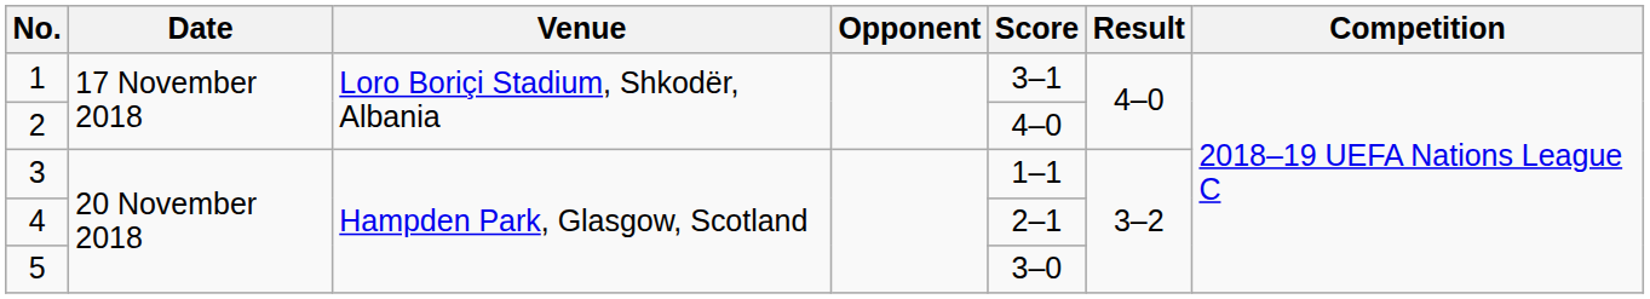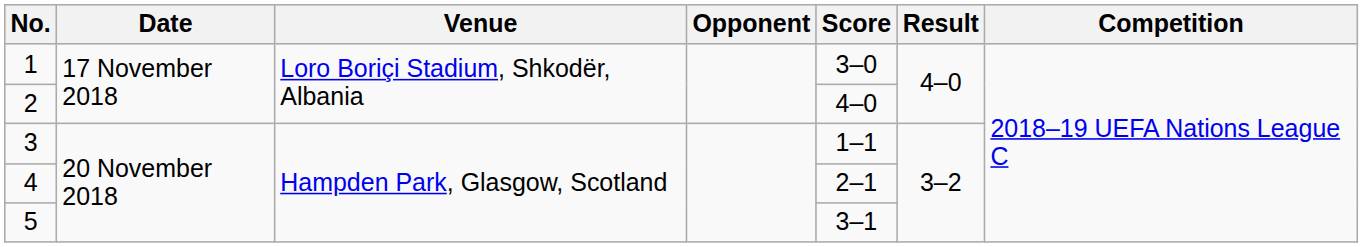1 | Score: 3–1 -> 3–0
5 | Score: 3–0 -> 3–1
